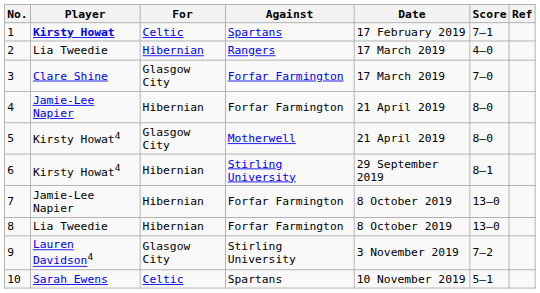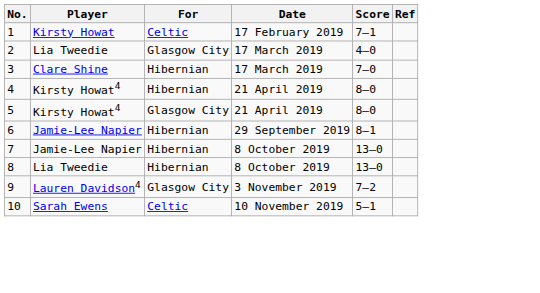- column: Against | Spartans | Rangers | Forfar Farmington | Forfar Farmington | Motherwell | Stirling University | Forfar Farmington | Forfar Farmington | Stirling University | Spartans
1 | Player: bold -> normal
2 | For: Hibernian -> Glasgow City
3 | For: Glasgow City -> Hibernian
4 | Player: Jamie-Lee Napier -> Kirsty Howat4
6 | Player: Kirsty Howat4 -> Jamie-Lee Napier
